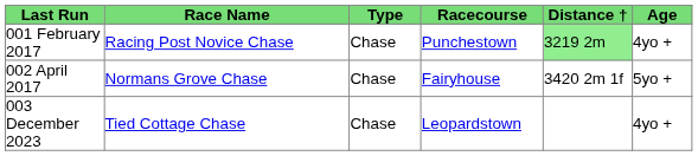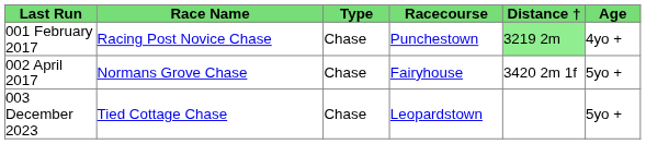003 December 2023 | Age: 4yo + -> 5yo +
